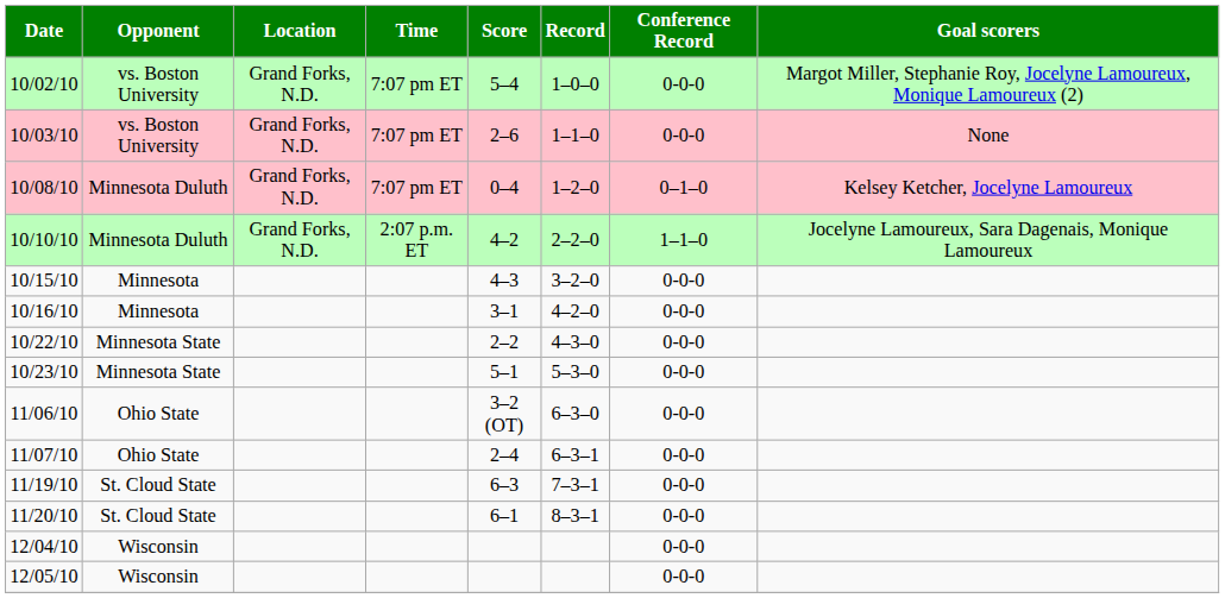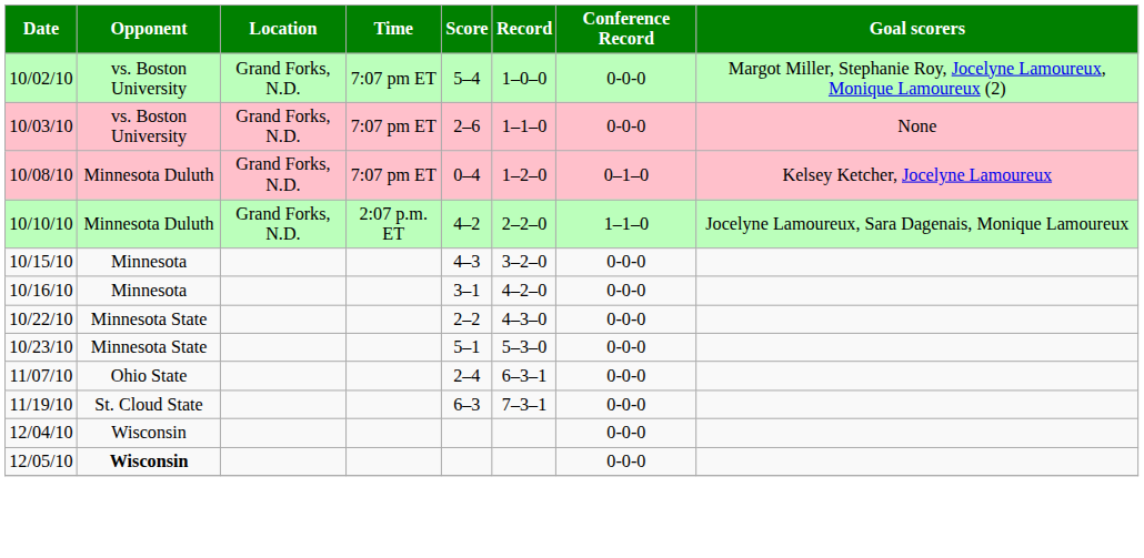- row: 11/06/10 | Ohio State | 3–2 (OT) | 6–3–0 | 0-0-0
- row: 11/20/10 | St. Cloud State | 6–1 | 8–3–1 | 0-0-0
12/05/10 | Opponent: normal -> bold
